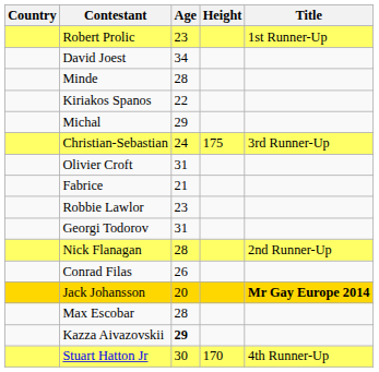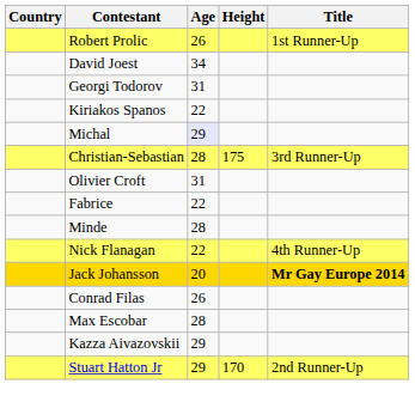Robert Prolic | Age: 23 -> 26
rows swapped: Georgi Todorov <-> Minde
Michal | Age: no background -> lavender background
Christian-Sebastian | Age: 24 -> 28
Fabrice | Age: 21 -> 22
- row: Robbie Lawlor | 23
Nick Flanagan | Age: 28 -> 22
Nick Flanagan | Title: 2nd Runner-Up -> 4th Runner-Up
rows swapped: Conrad Filas <-> Jack Johansson
Kazza Aivazovskii | Age: bold -> normal
Stuart Hatton Jr | Age: 30 -> 29
Stuart Hatton Jr | Title: 4th Runner-Up -> 2nd Runner-Up
